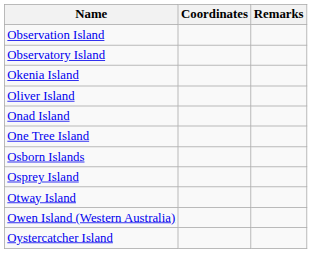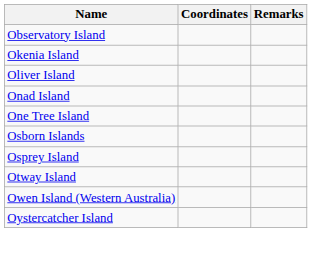- row: Observation Island
